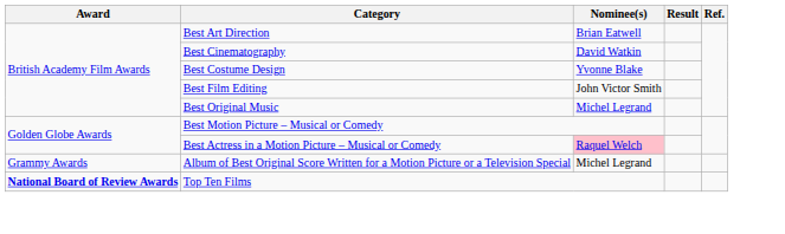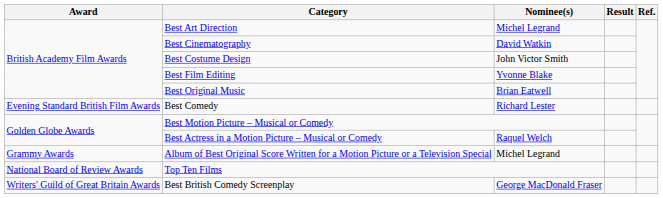Best Art Direction | Nominee(s): Brian Eatwell -> Michel Legrand
Best Costume Design | Nominee(s): Yvonne Blake -> John Victor Smith
Best Film Editing | Nominee(s): John Victor Smith -> Yvonne Blake
Best Original Music | Nominee(s): Michel Legrand -> Brian Eatwell
+ row: Evening Standard British Film Awards | Best Comedy | Richard Lester
Best Actress in a Motion Picture – Musical or Comedy | Nominee(s): pink background -> no background
Top Ten Films | Award: bold -> normal
+ row: Writers' Guild of Great Britain Awards | Best British Comedy Screenplay | George MacDonald Fraser
